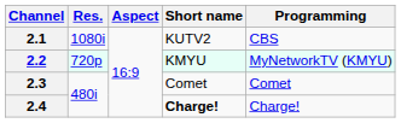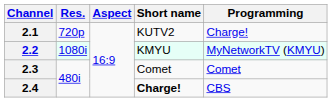2.1 | Res.: 1080i -> 720p
2.1 | Programming: CBS -> Charge!
2.2 | Res.: 720p -> 1080i
2.4 | Programming: Charge! -> CBS
